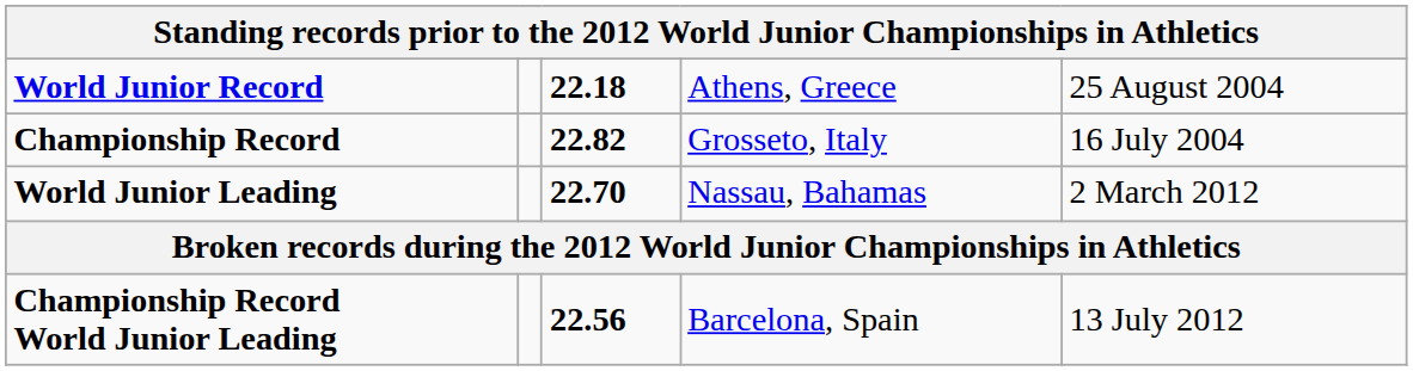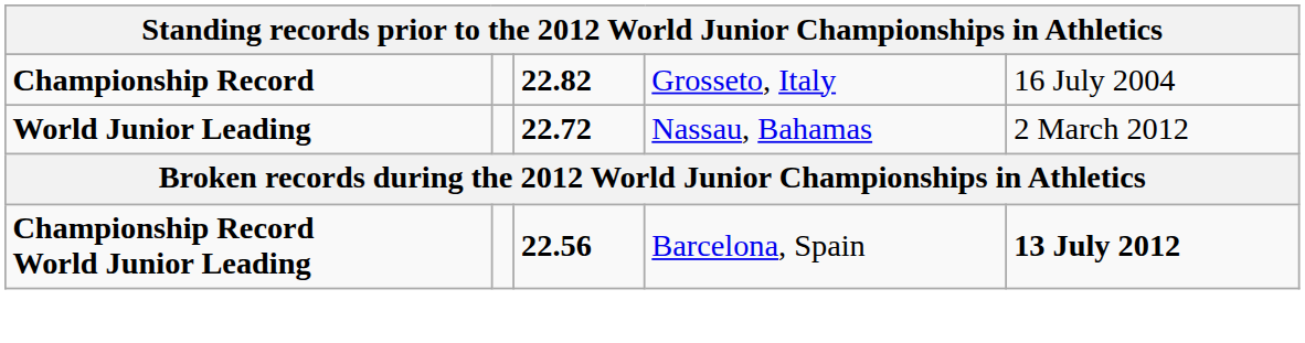- row: World Junior Record | 22.18 | Athens, Greece | 25 August 2004
World Junior Leading | column 3: 22.70 -> 22.72
Championship Record World Junior Leading | column 5: normal -> bold
